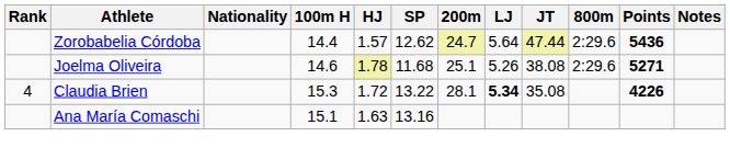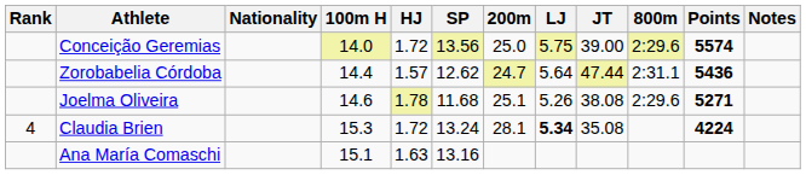+ row: Conceição Geremias | 14.0 | 1.72 | 13.56 | 25.0 | 5.75 | 39.00 | 2:29.6 | 5574
Zorobabelia Córdoba | 800m: 2:29.6 -> 2:31.1
Claudia Brien | SP: 13.22 -> 13.24
Claudia Brien | Points: 4226 -> 4224
